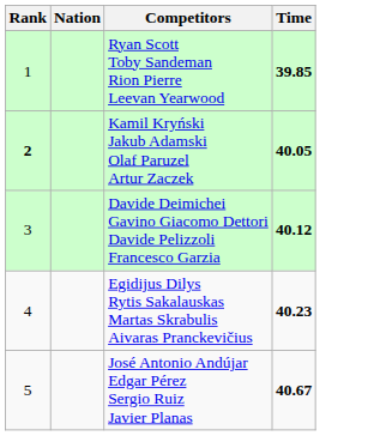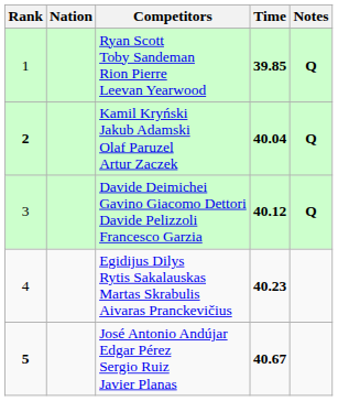+ column: Notes | Q | Q | Q
Kamil Kryński Jakub Adamski Olaf Paruzel Artur Zaczek | Time: 40.05 -> 40.04
José Antonio Andújar Edgar Pérez Sergio Ruiz Javier Planas | Rank: normal -> bold
